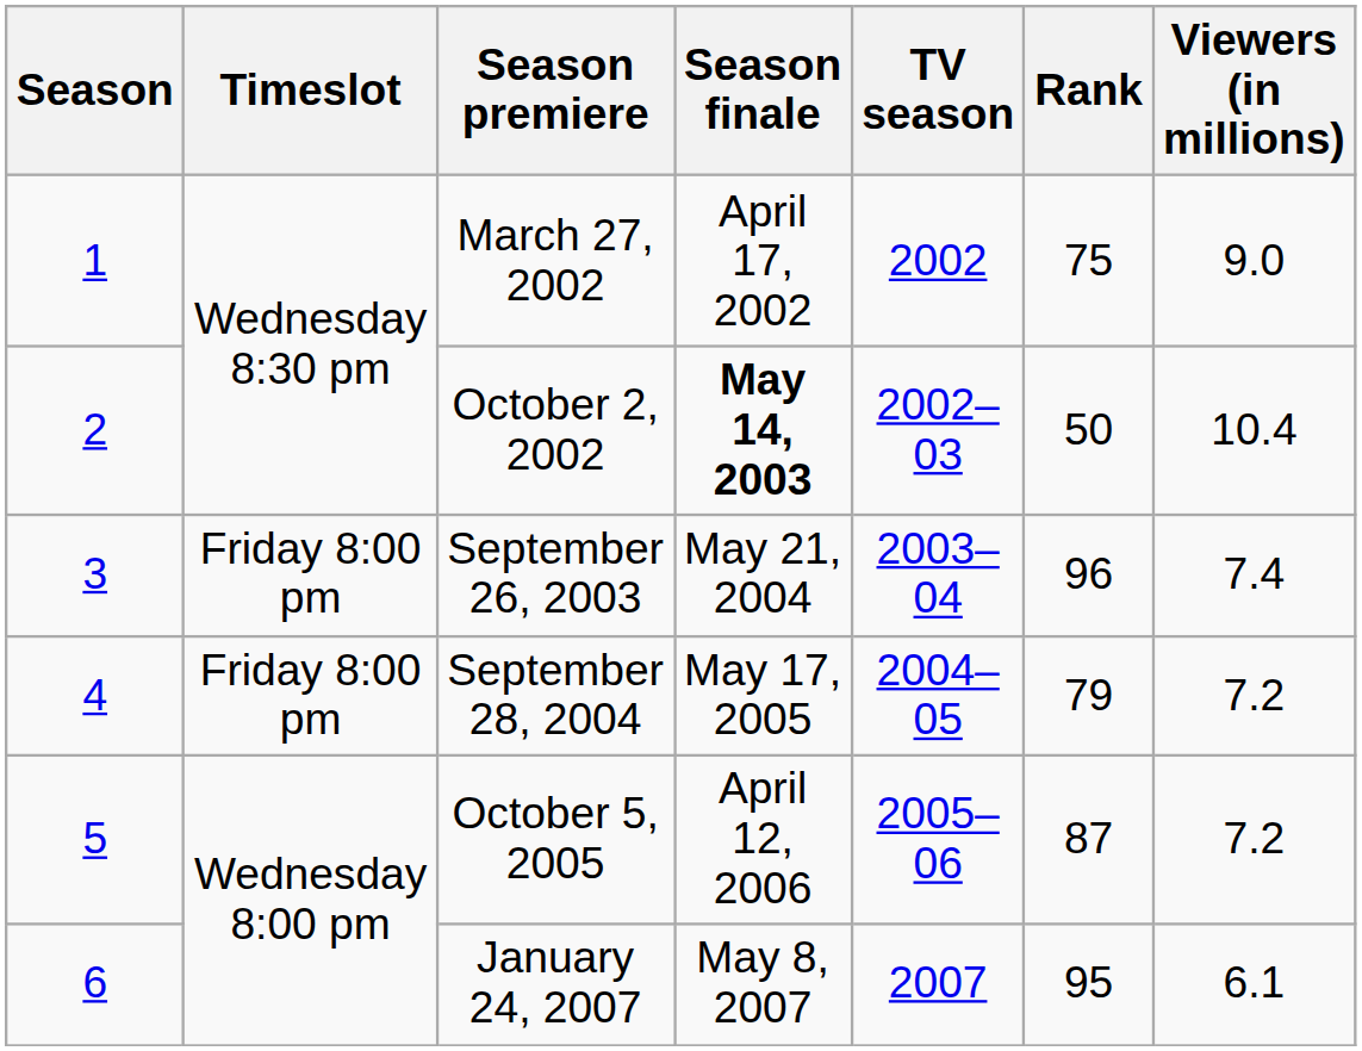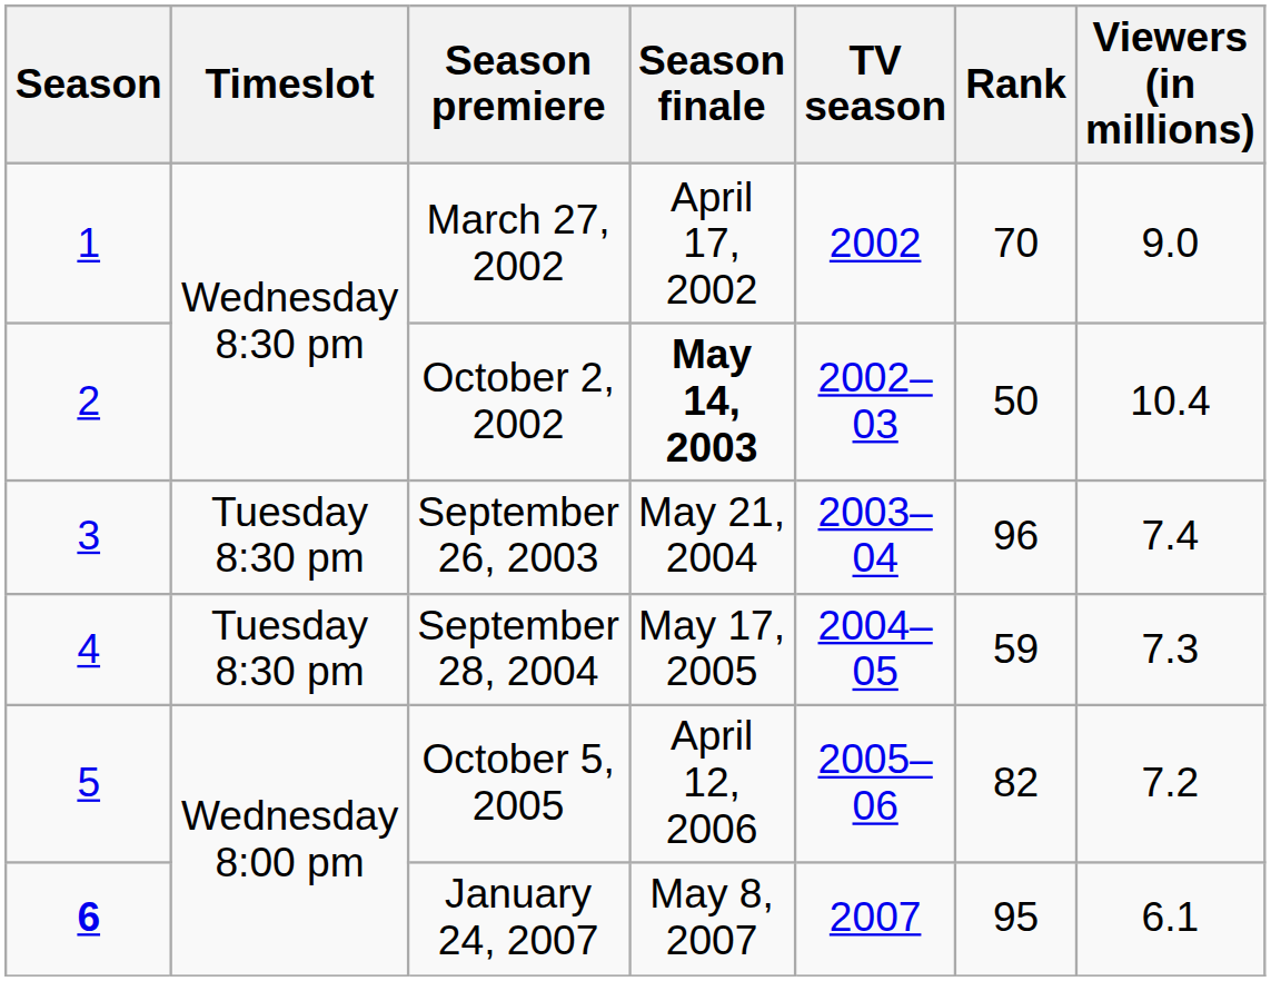March 27, 2002 | Rank: 75 -> 70
September 26, 2003 | Timeslot: Friday 8:00 pm -> Tuesday 8:30 pm
September 28, 2004 | Timeslot: Friday 8:00 pm -> Tuesday 8:30 pm
September 28, 2004 | Rank: 79 -> 59
September 28, 2004 | Viewers (in millions): 7.2 -> 7.3
October 5, 2005 | Rank: 87 -> 82
January 24, 2007 | Season: normal -> bold
